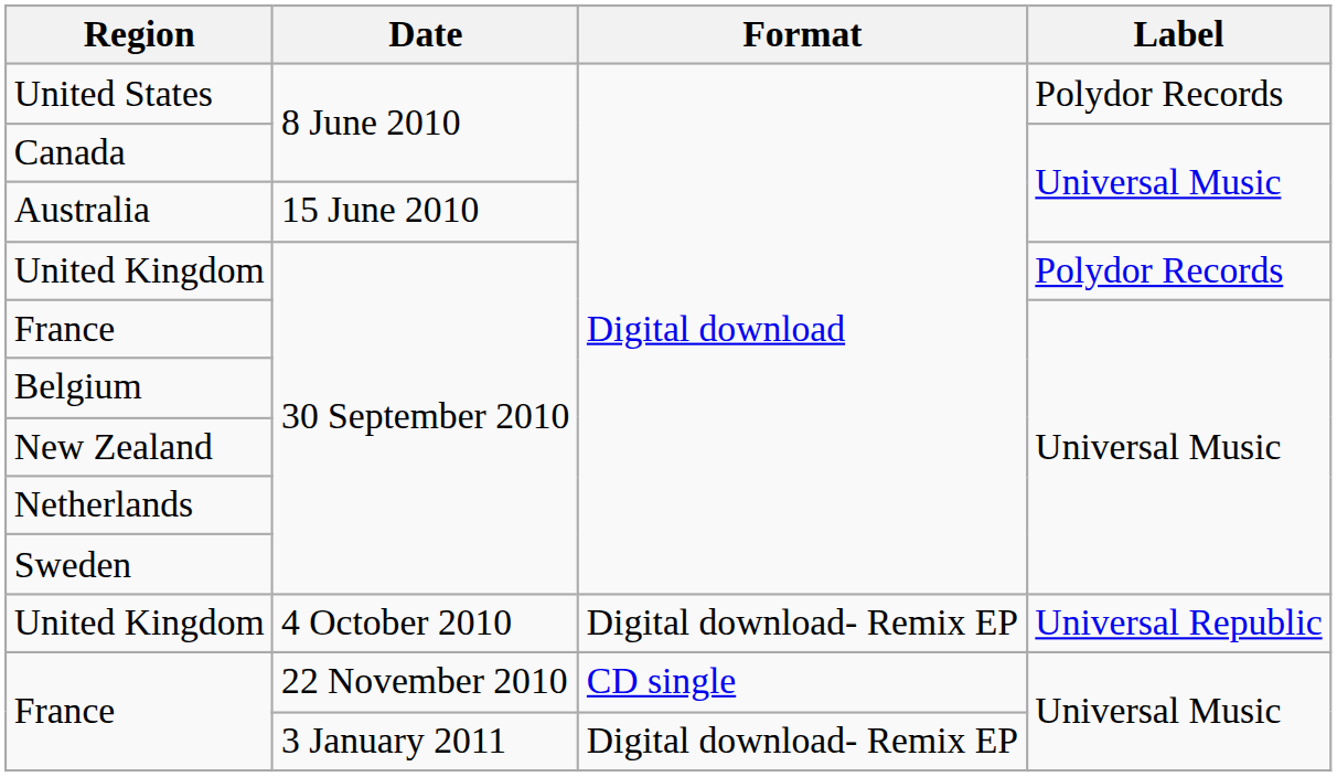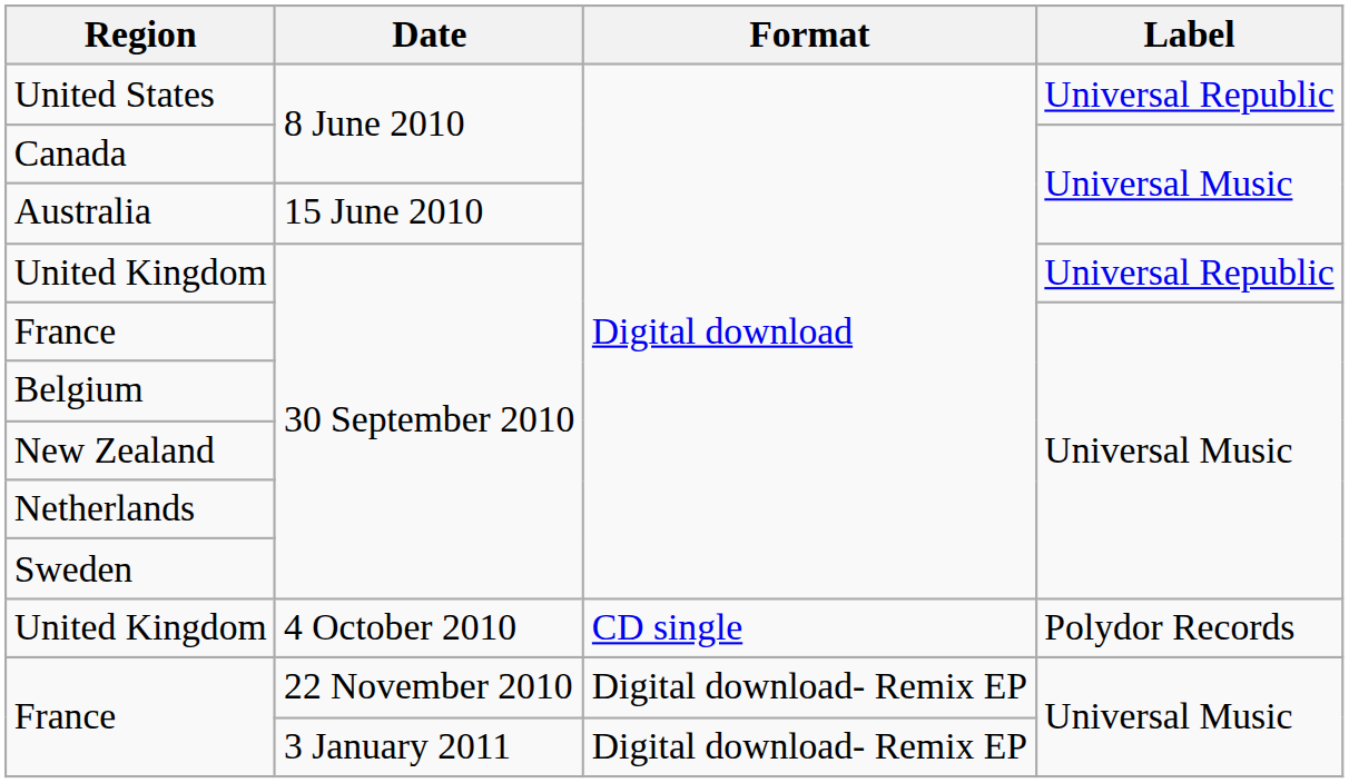United States | Label: Polydor Records -> Universal Republic
United Kingdom / 30 September 2010 | Label: Polydor Records -> Universal Republic
United Kingdom / 4 October 2010 | Format: Digital download- Remix EP -> CD single
United Kingdom / 4 October 2010 | Label: Universal Republic -> Polydor Records
France / 22 November 2010 | Format: CD single -> Digital download- Remix EP
